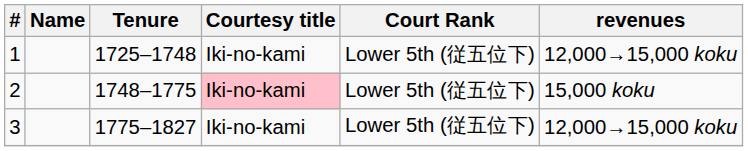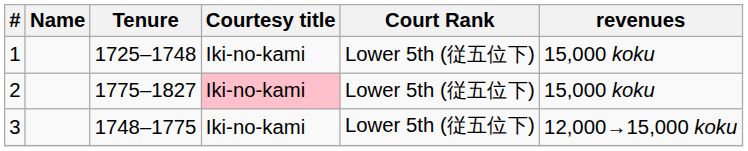1 | revenues: 12,000→15,000 koku -> 15,000 koku
2 | Tenure: 1748–1775 -> 1775–1827
3 | Tenure: 1775–1827 -> 1748–1775
